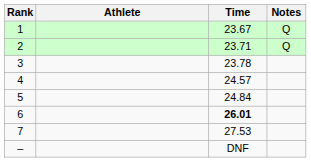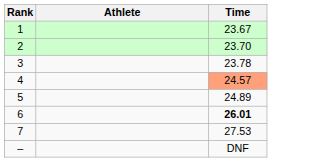- column: Notes | Q | Q
2 | Time: 23.71 -> 23.70
4 | Time: no background -> lightsalmon background
5 | Time: 24.84 -> 24.89
